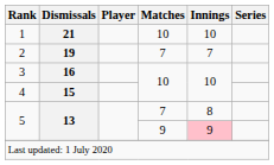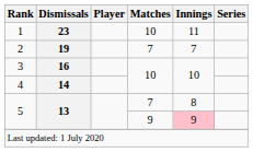1 | Dismissals: 21 -> 23
1 | Innings: 10 -> 11
4 | Dismissals: 15 -> 14
